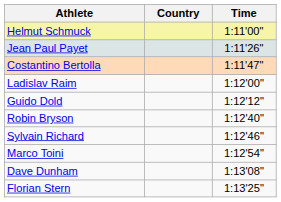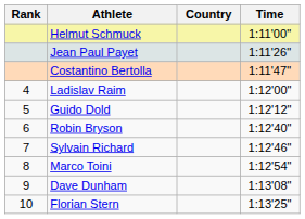+ column: Rank | 4 | 5 | 6 | 7 | 8 | 9 | 10
